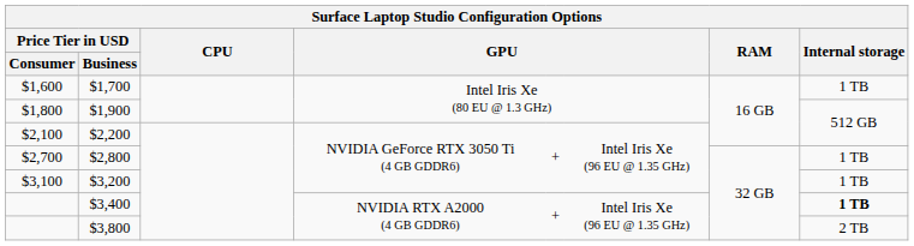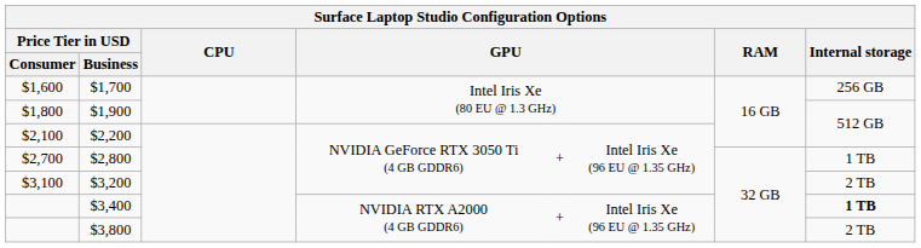$1,700 | Internal storage: 1 TB -> 256 GB
$3,200 | Internal storage: 1 TB -> 2 TB
